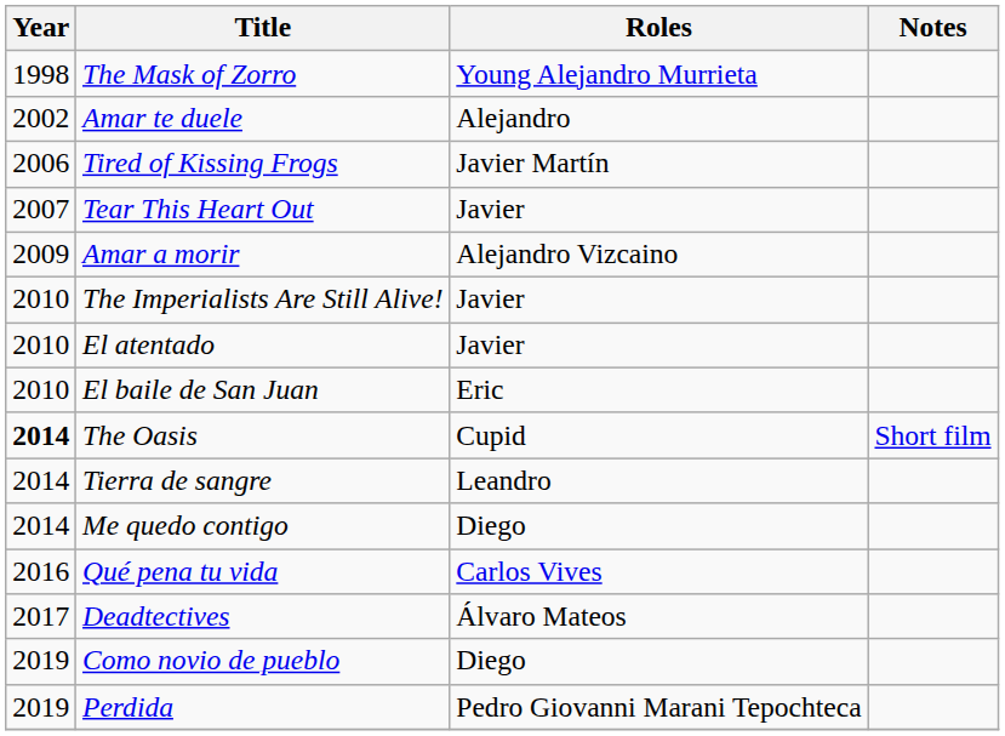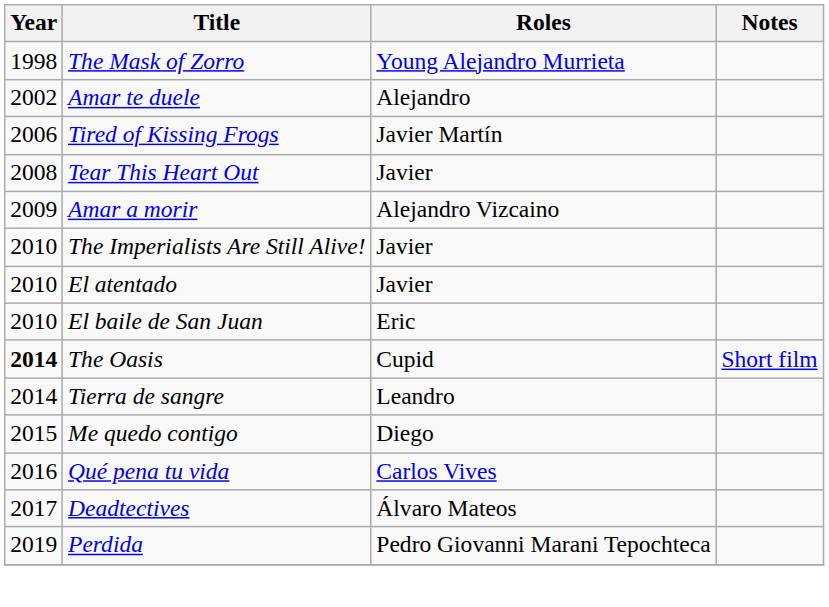Tear This Heart Out | Year: 2007 -> 2008
Me quedo contigo | Year: 2014 -> 2015
- row: 2019 | Como novio de pueblo | Diego
